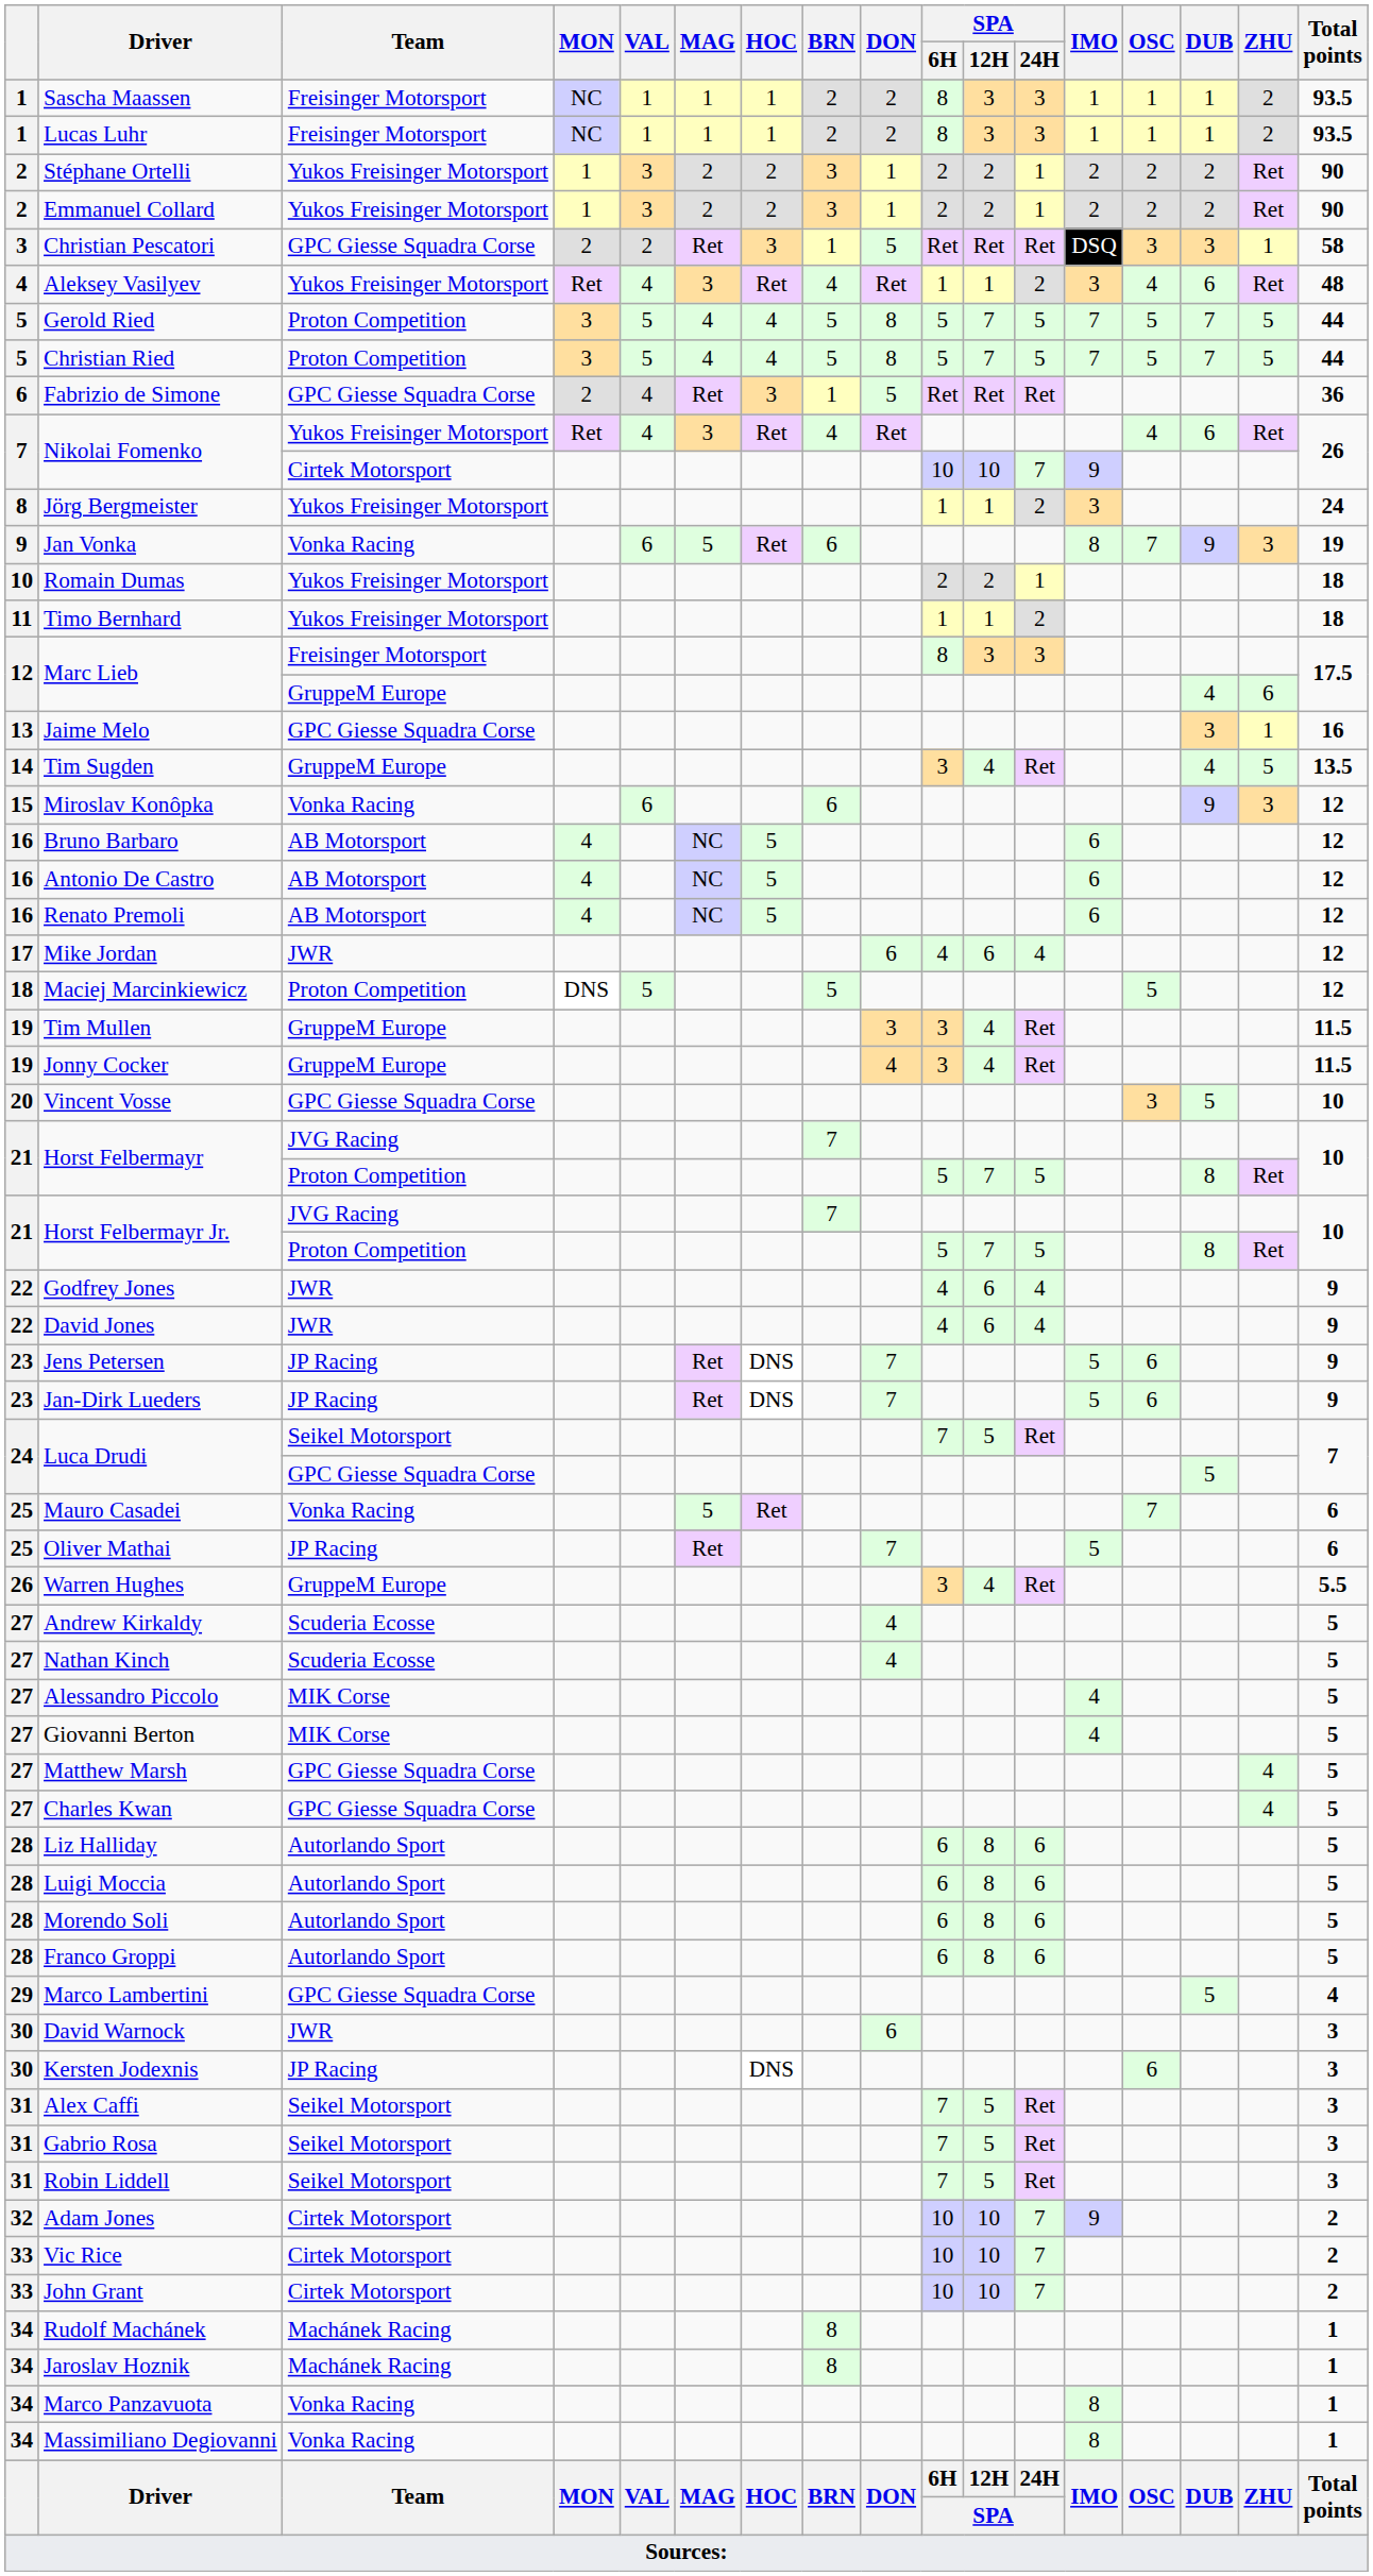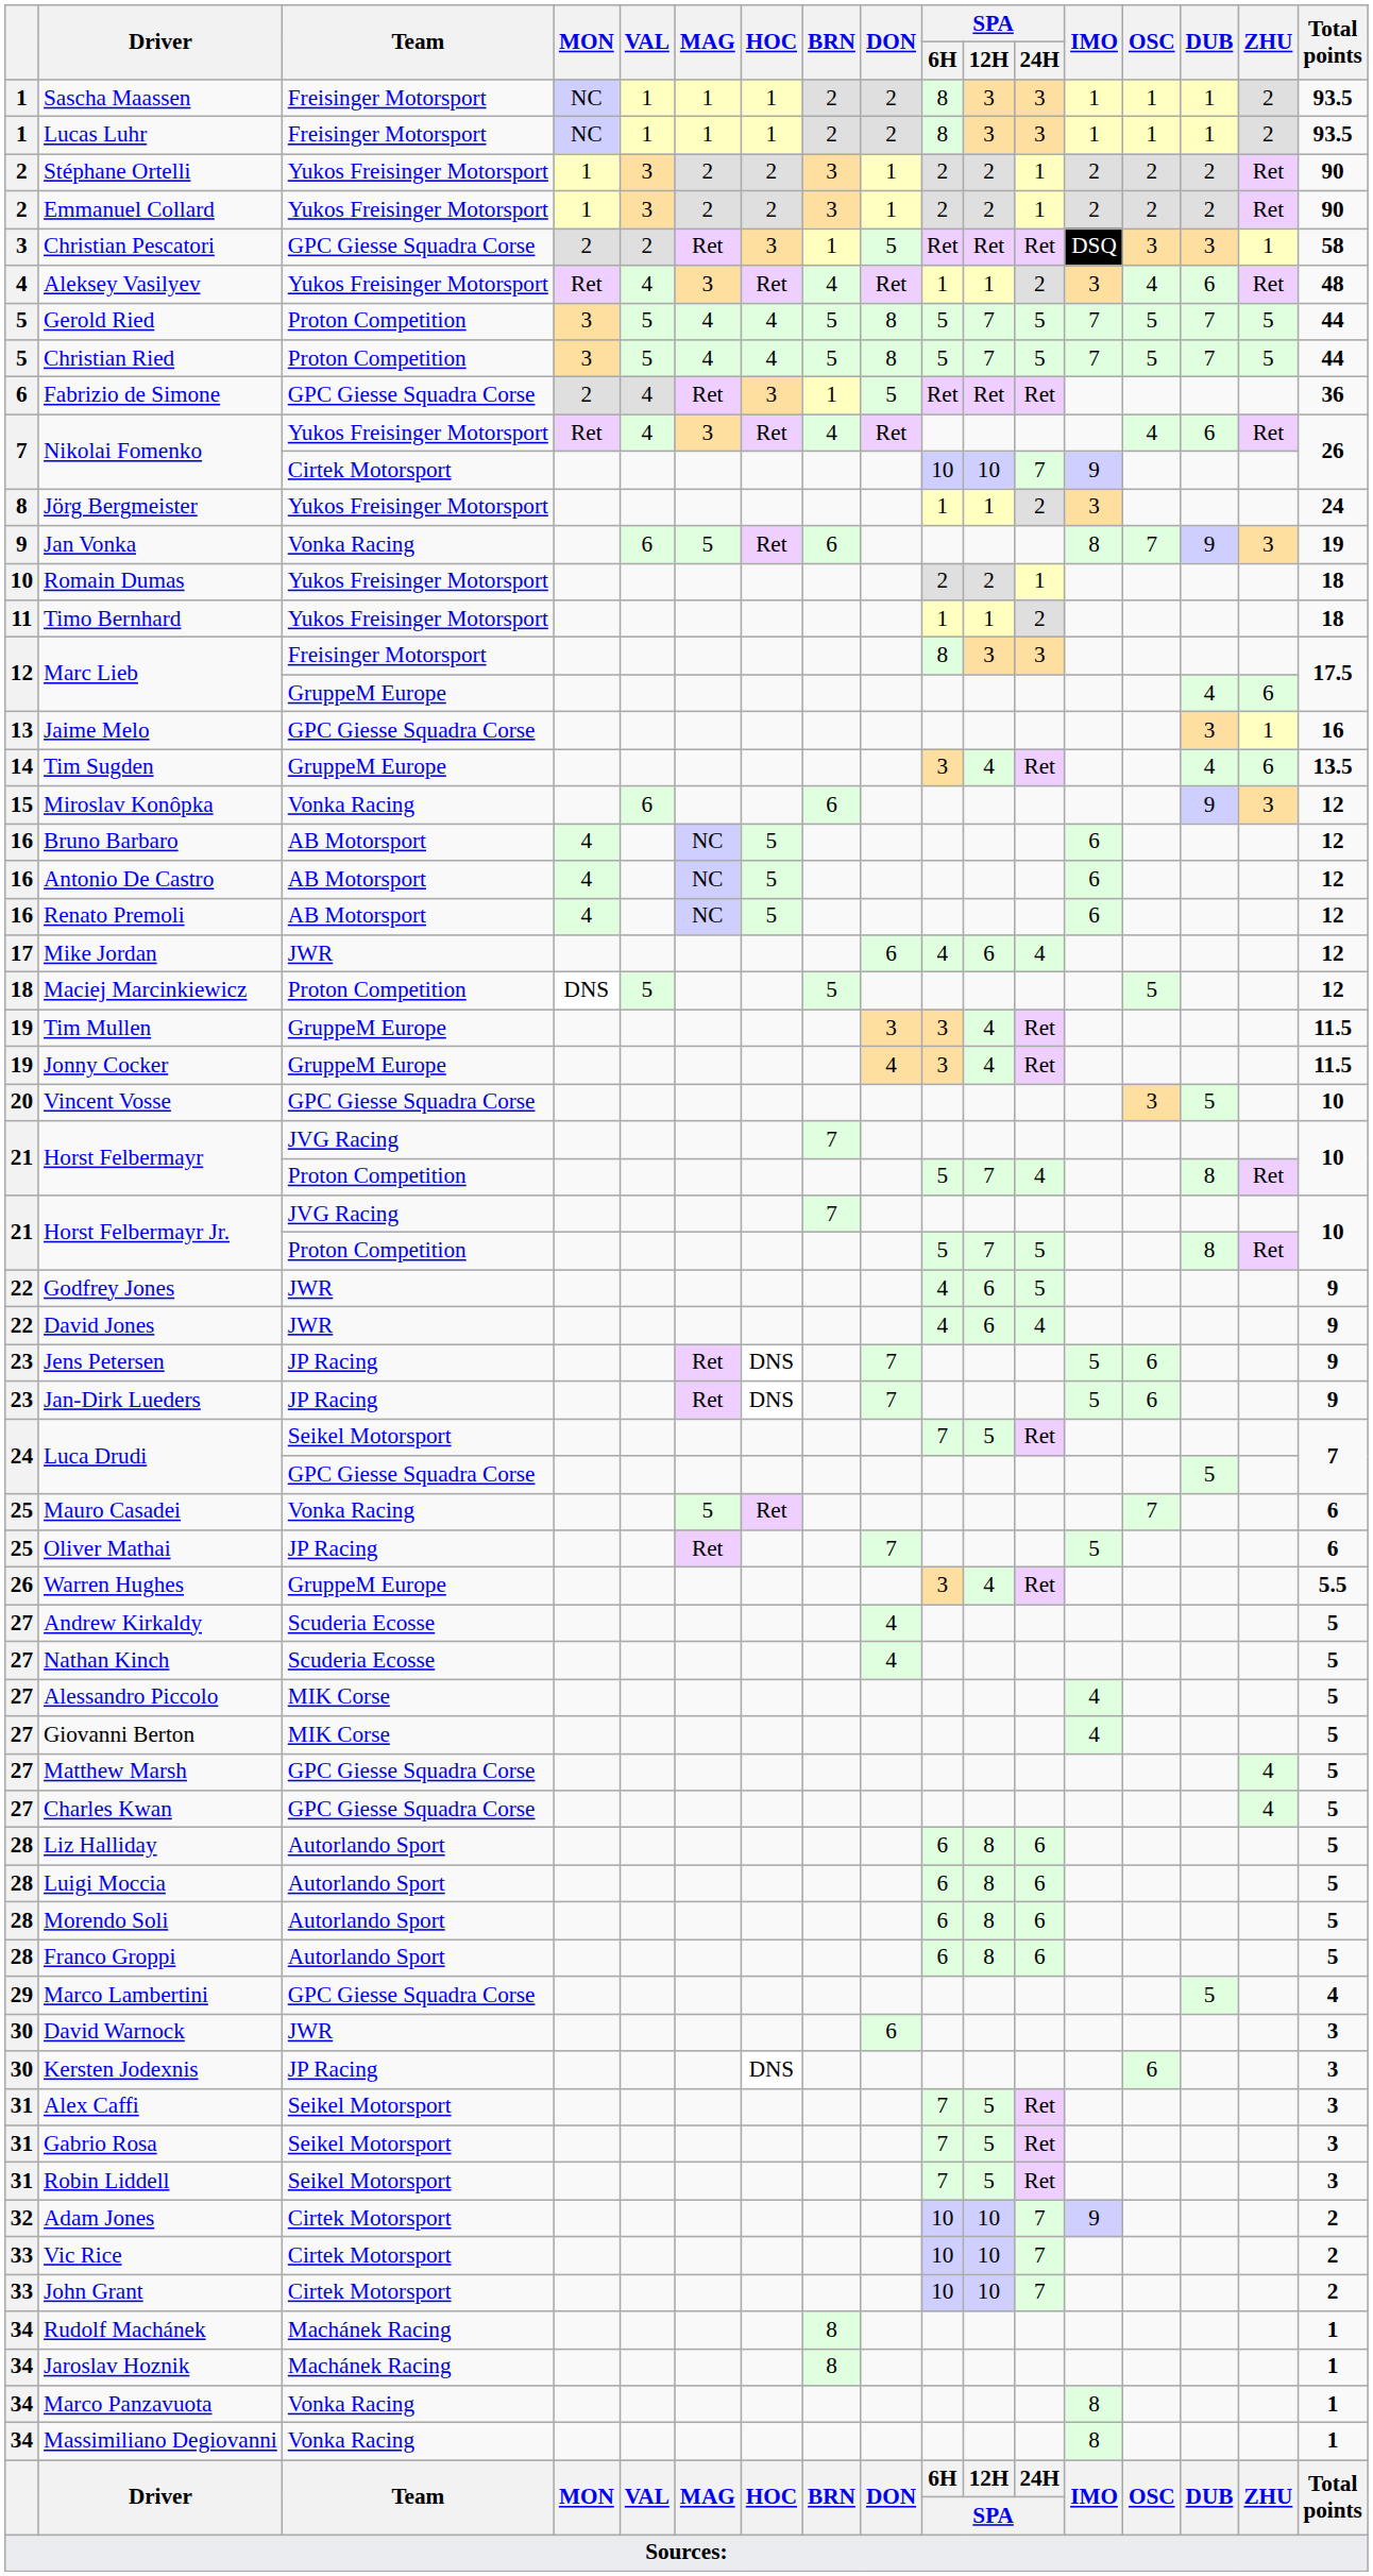Tim Sugden | ZHU: 5 -> 6
Horst Felbermayr / Proton Competition | SPA / 24H: 5 -> 4
Godfrey Jones | SPA / 24H: 4 -> 5
